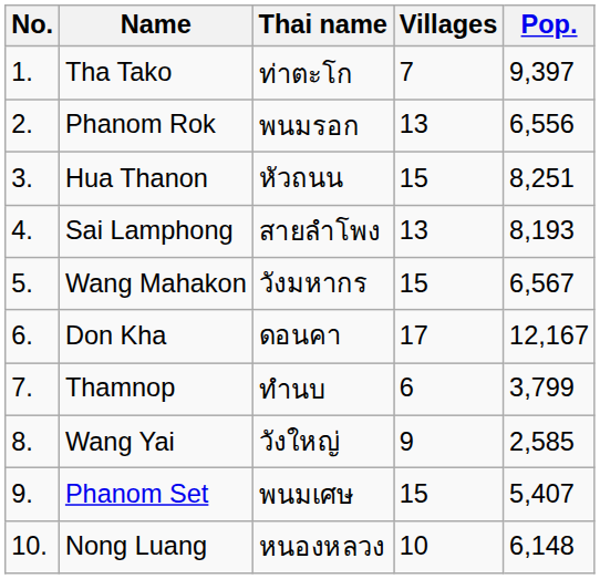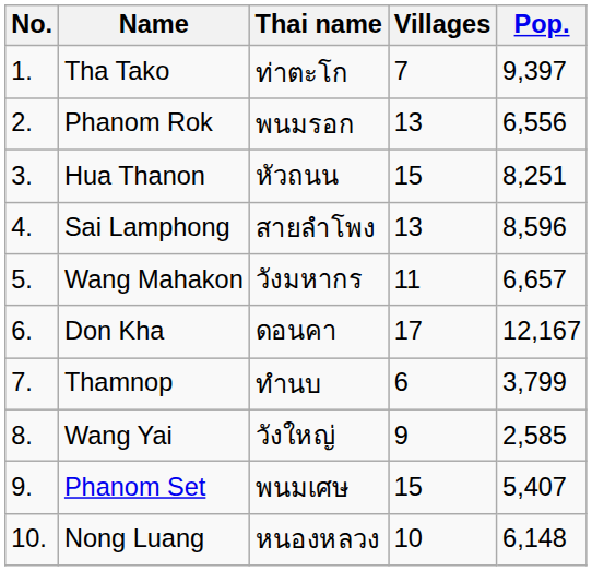Sai Lamphong | Pop.: 8,193 -> 8,596
Wang Mahakon | Villages: 15 -> 11
Wang Mahakon | Pop.: 6,567 -> 6,657
